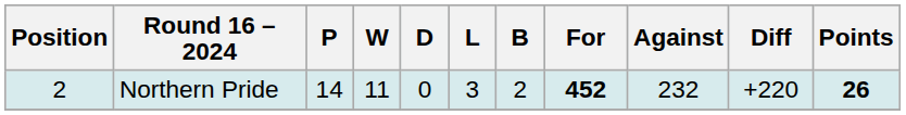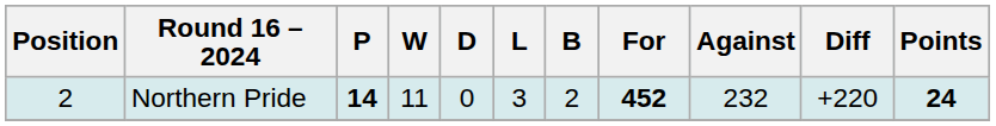Northern Pride | P: normal -> bold
Northern Pride | Points: 26 -> 24
